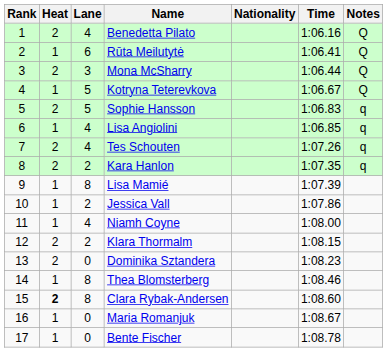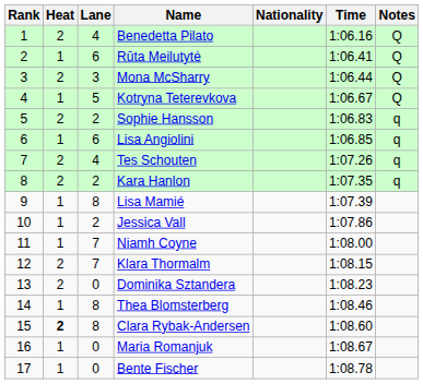Sophie Hansson | Lane: 5 -> 2
Lisa Angiolini | Lane: 4 -> 6
Niamh Coyne | Lane: 4 -> 7
Klara Thormalm | Lane: 2 -> 7
